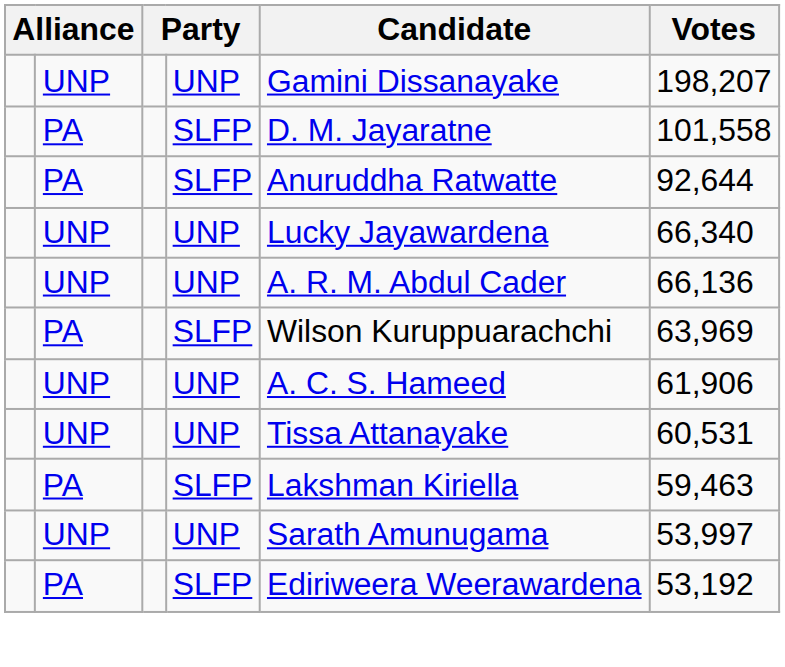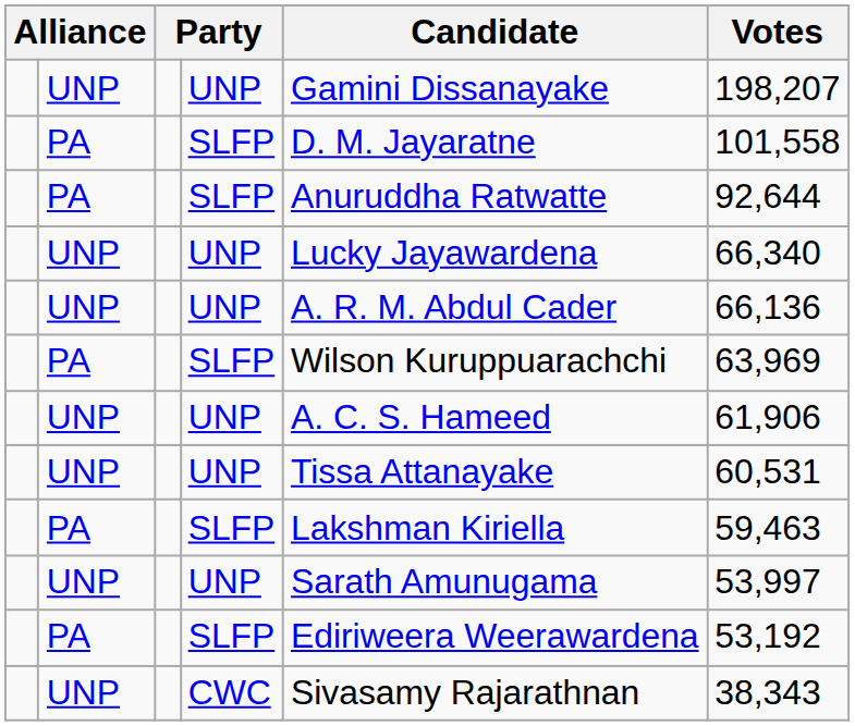+ row: UNP | CWC | Sivasamy Rajarathnan | 38,343
